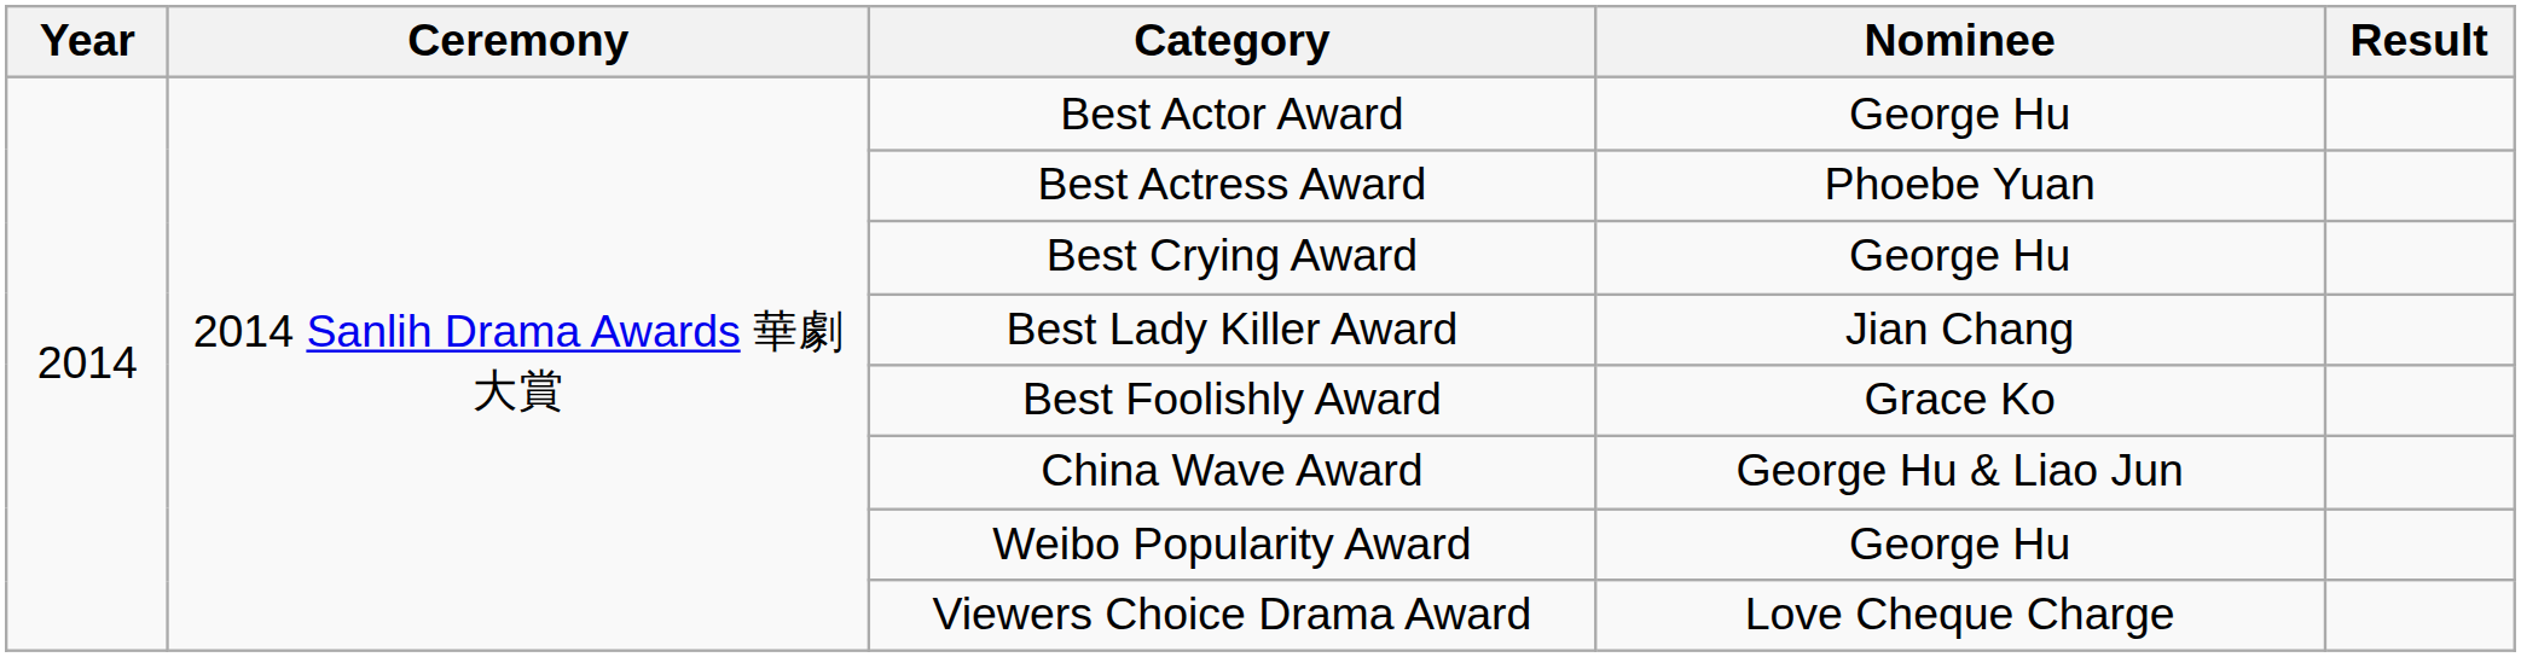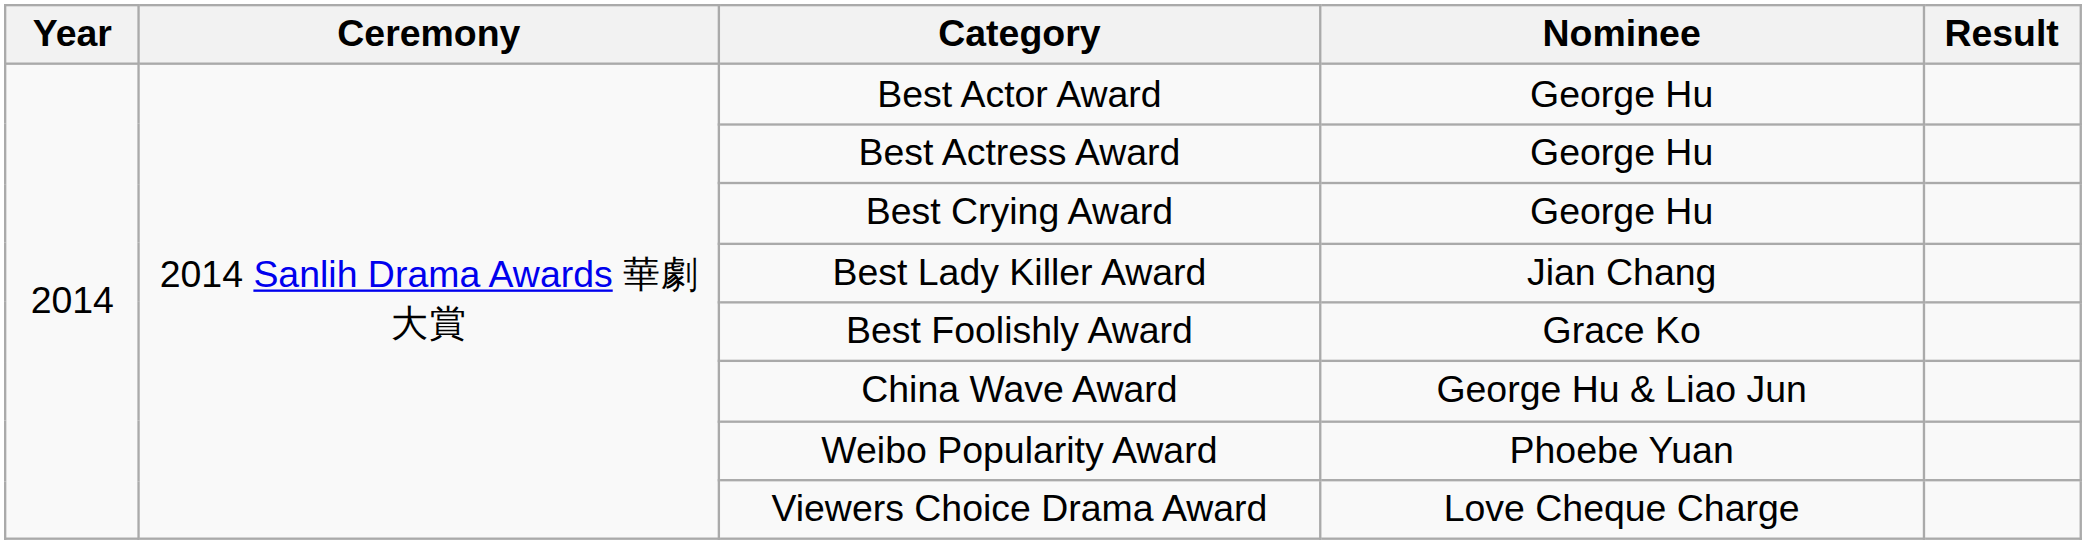Best Actress Award | Nominee: Phoebe Yuan -> George Hu
Weibo Popularity Award | Nominee: George Hu -> Phoebe Yuan
